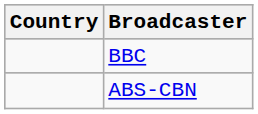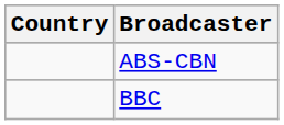rows swapped: ABS-CBN <-> BBC
